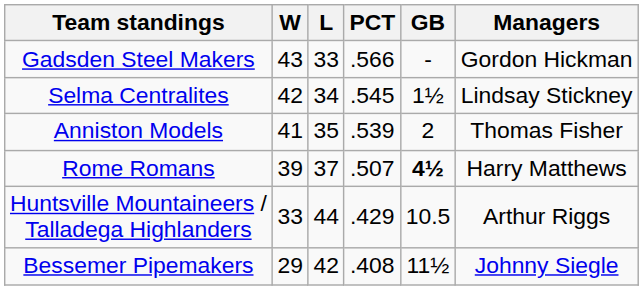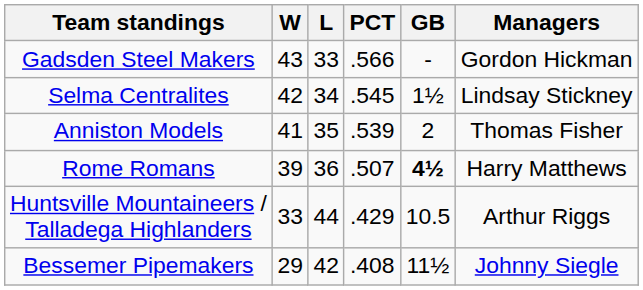Rome Romans | L: 37 -> 36
